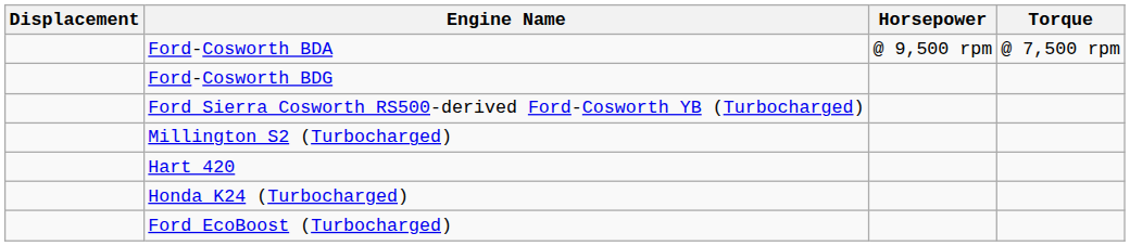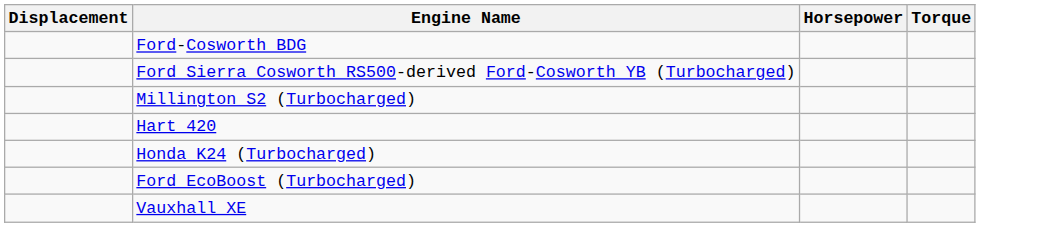- row: Ford-Cosworth BDA | @ 9,500 rpm | @ 7,500 rpm
+ row: Vauxhall XE
